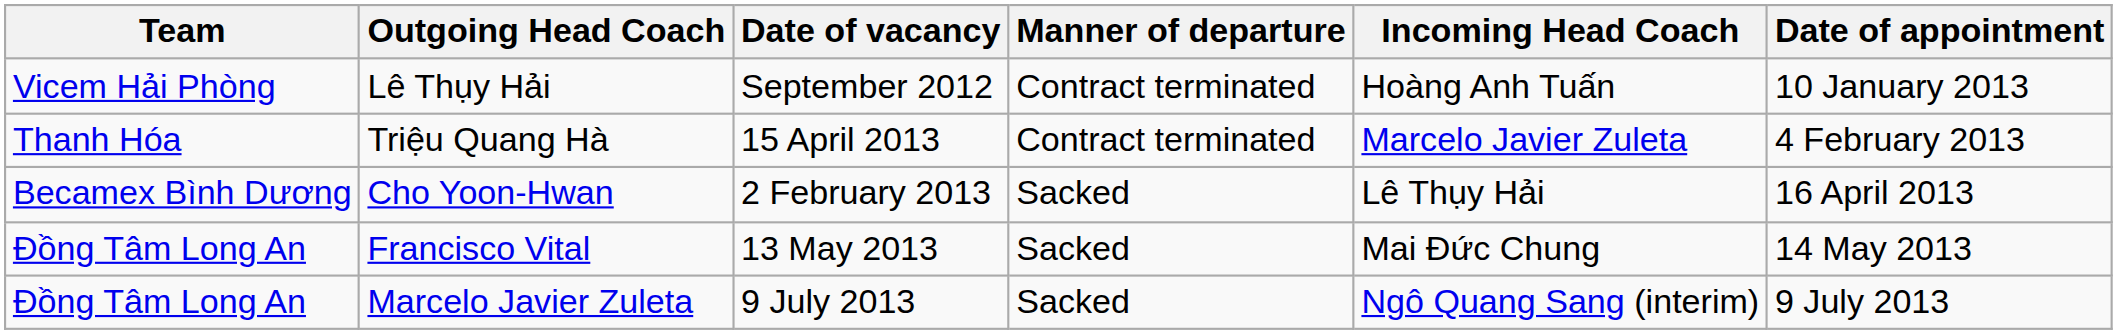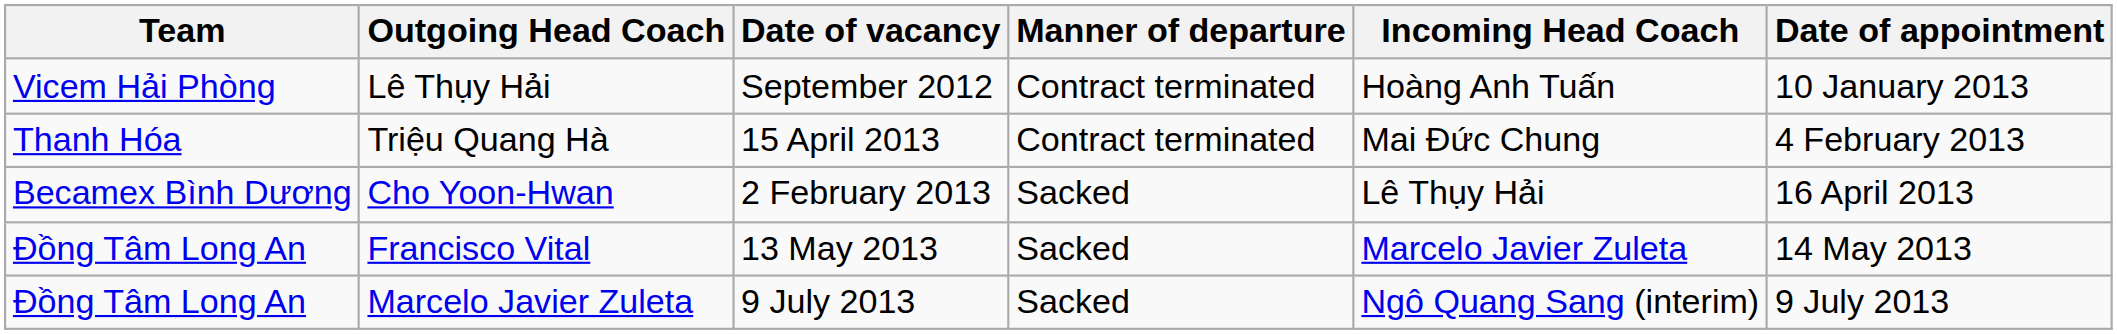Triệu Quang Hà | Incoming Head Coach: Marcelo Javier Zuleta -> Mai Đức Chung
Francisco Vital | Incoming Head Coach: Mai Đức Chung -> Marcelo Javier Zuleta
